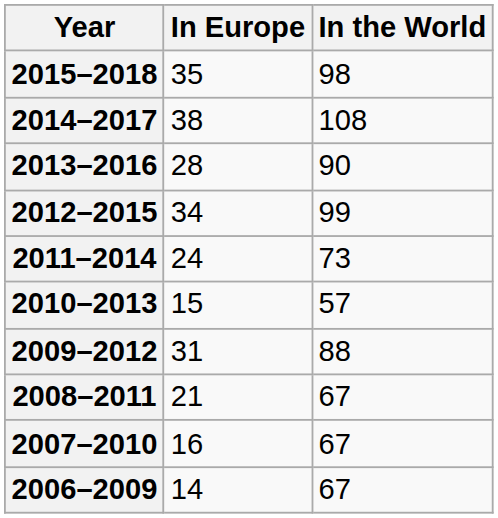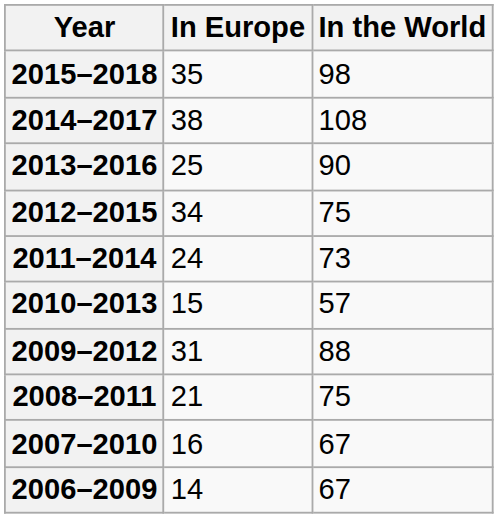2013–2016 | In Europe: 28 -> 25
2012–2015 | In the World: 99 -> 75
2008–2011 | In the World: 67 -> 75
